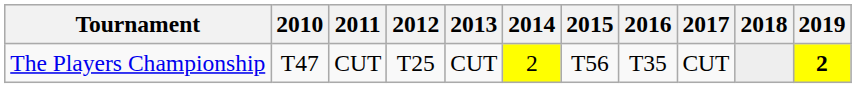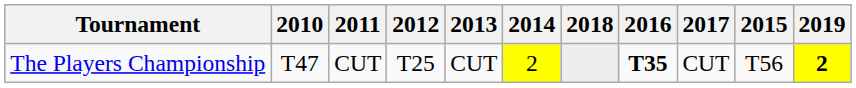columns swapped: 2015 <-> 2018
The Players Championship | 2016: normal -> bold
